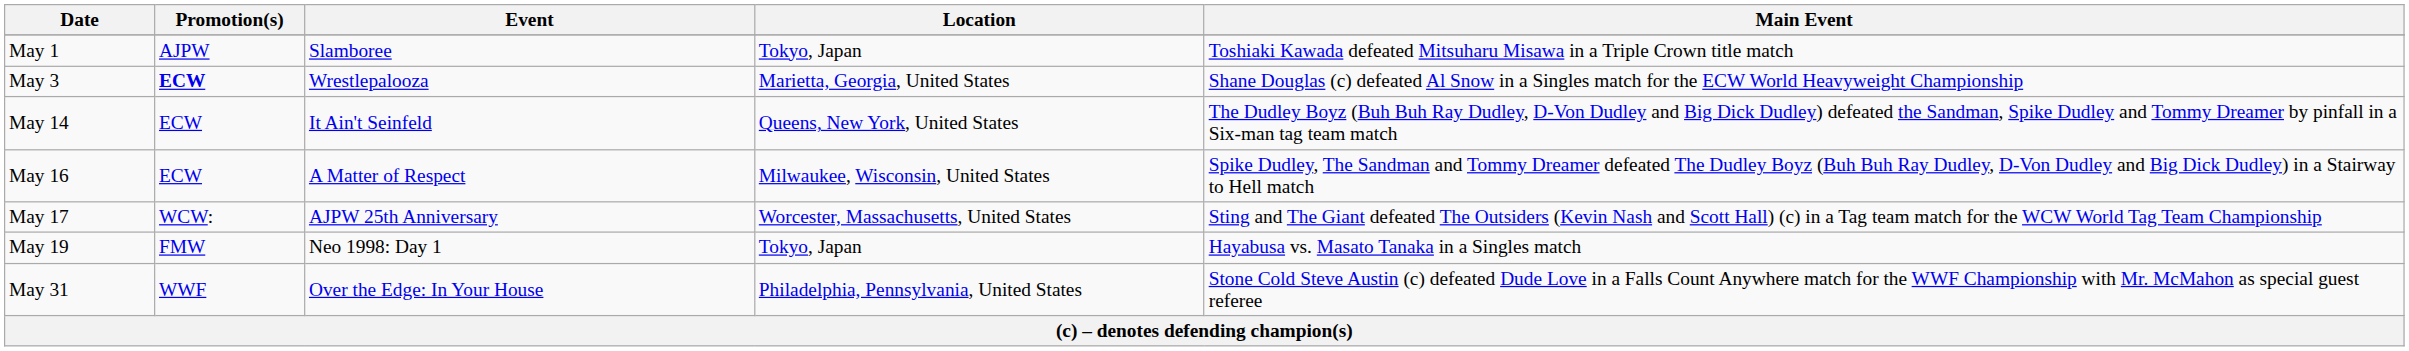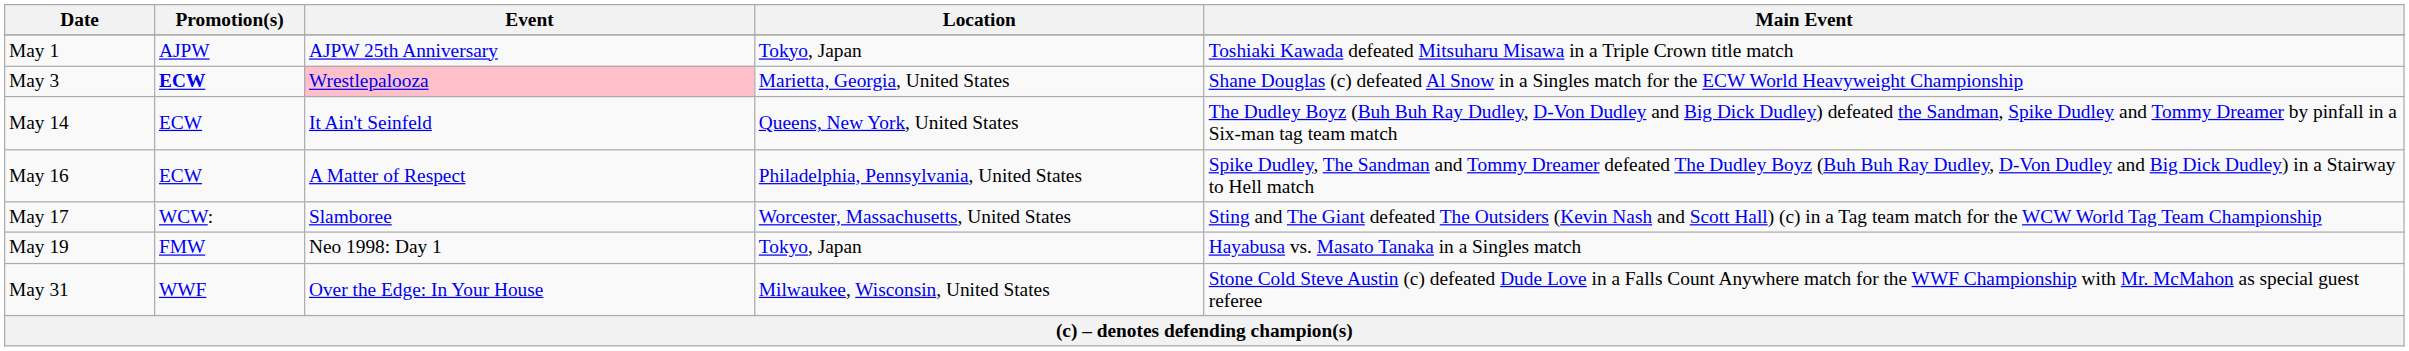May 1 | Event: Slamboree -> AJPW 25th Anniversary
May 3 | Event: no background -> pink background
May 16 | Location: Milwaukee, Wisconsin, United States -> Philadelphia, Pennsylvania, United States
May 17 | Event: AJPW 25th Anniversary -> Slamboree
May 31 | Location: Philadelphia, Pennsylvania, United States -> Milwaukee, Wisconsin, United States
